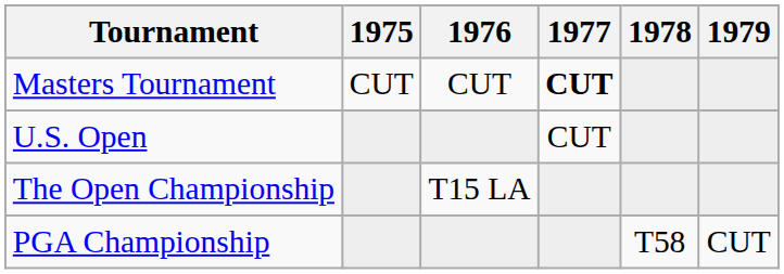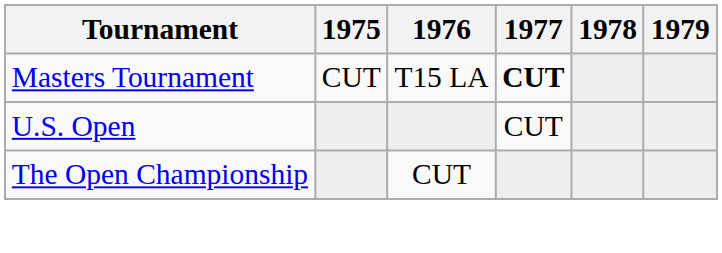Masters Tournament | 1976: CUT -> T15 LA
The Open Championship | 1976: T15 LA -> CUT
- row: PGA Championship | T58 | CUT
